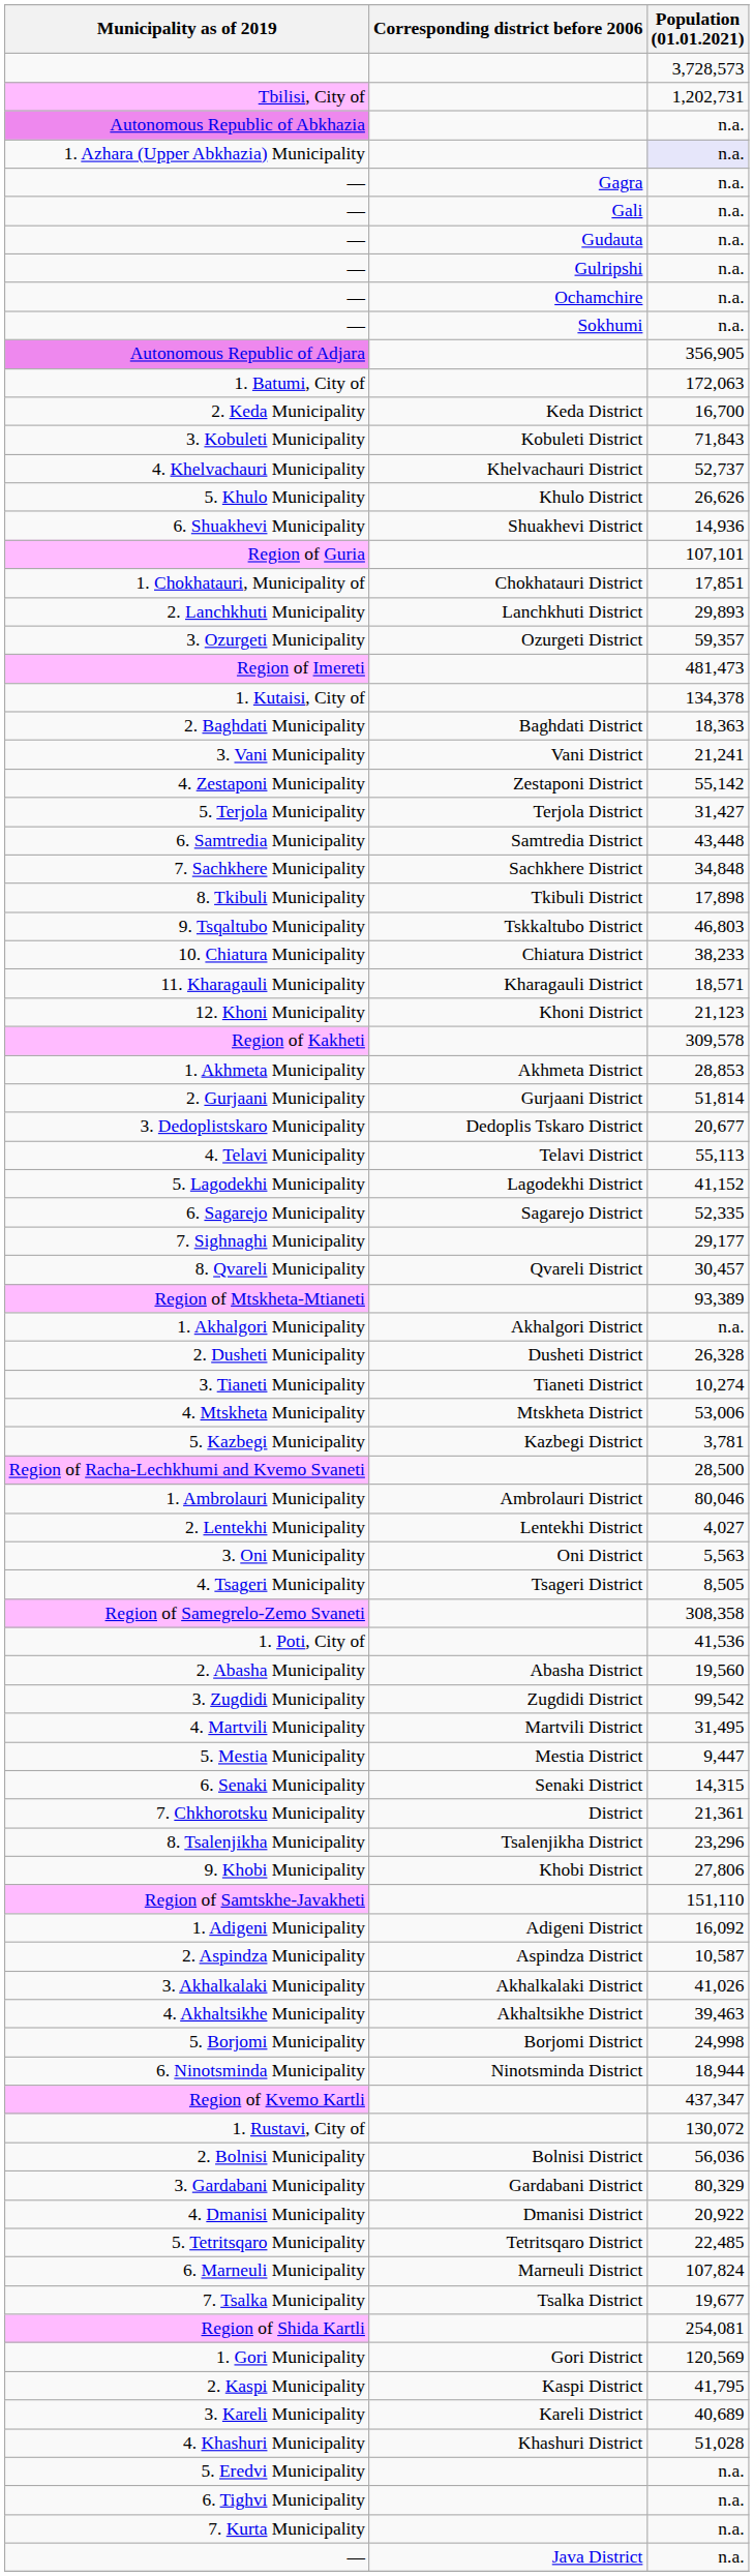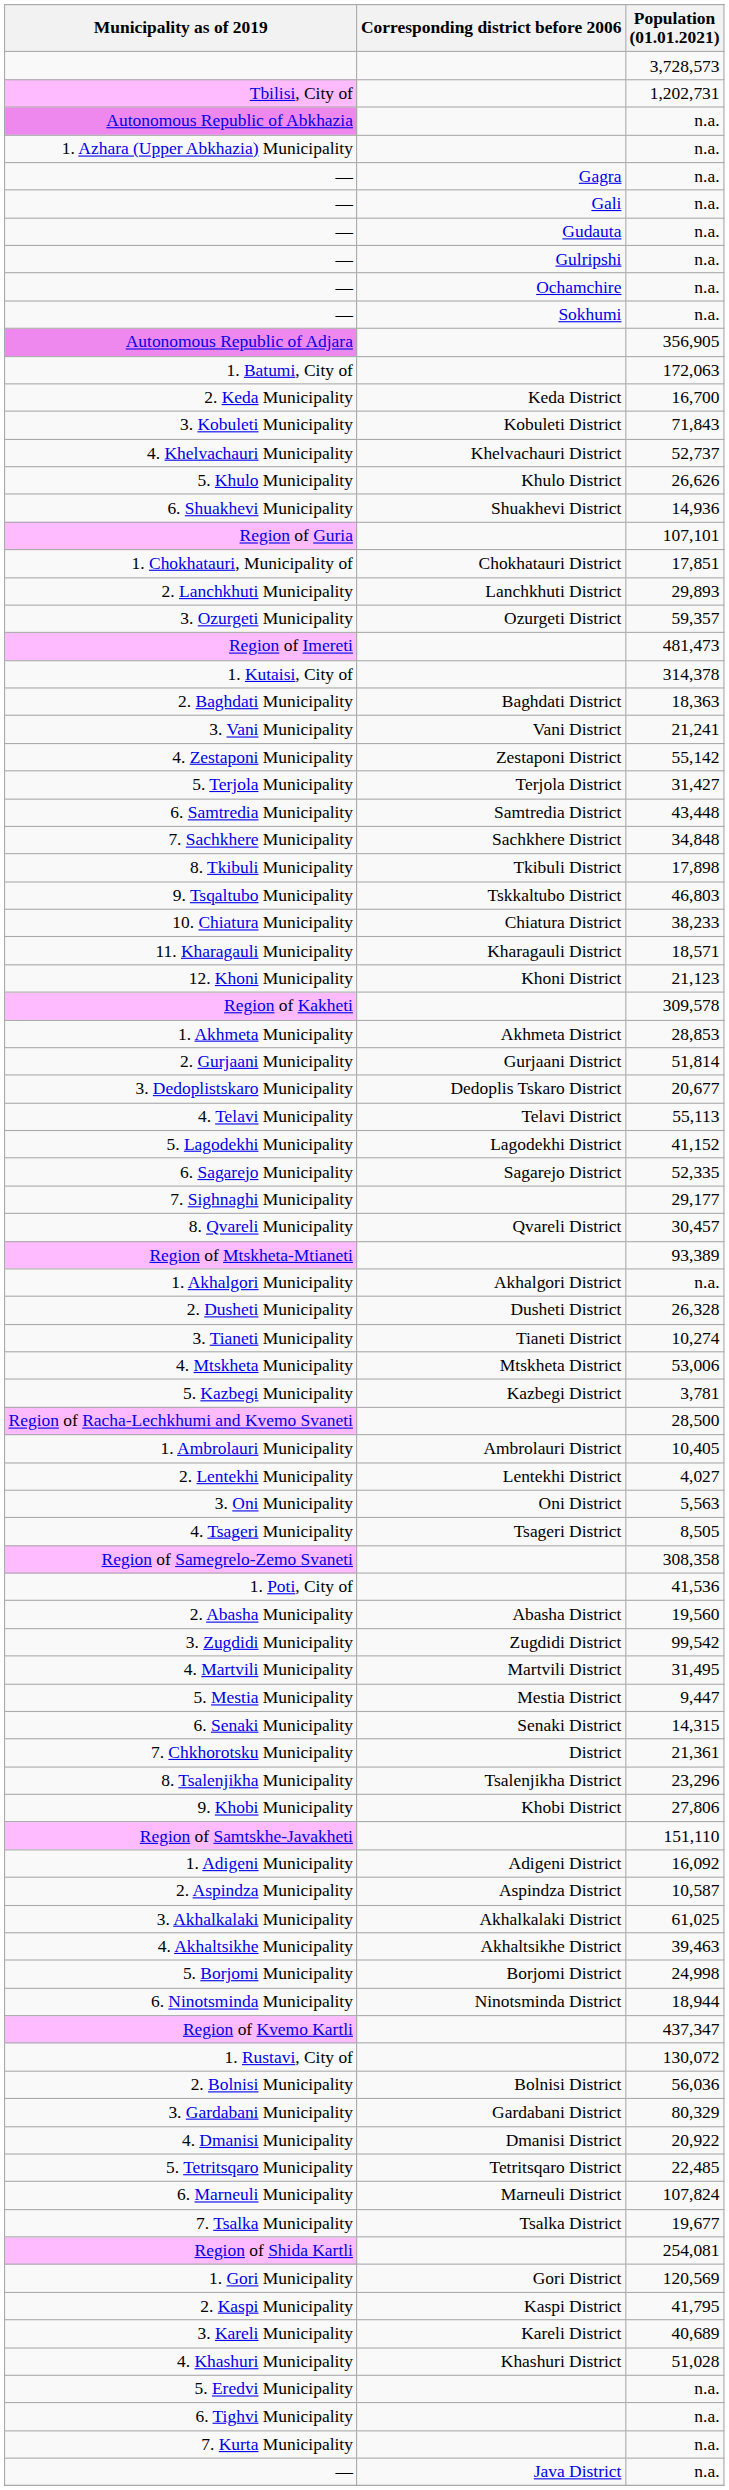1. Azhara (Upper Abkhazia) Municipality | Population (01.01.2021): lavender background -> no background
1. Kutaisi, City of | Population (01.01.2021): 134,378 -> 314,378
1. Ambrolauri Municipality | Population (01.01.2021): 80,046 -> 10,405
3. Akhalkalaki Municipality | Population (01.01.2021): 41,026 -> 61,025
